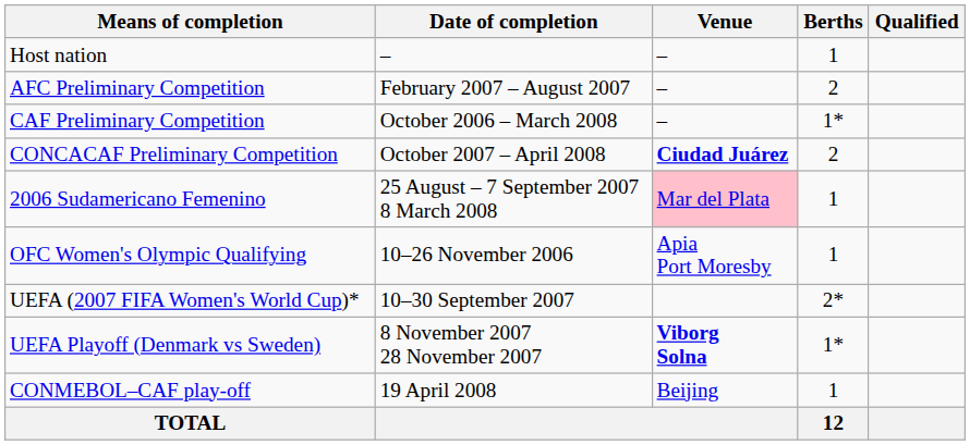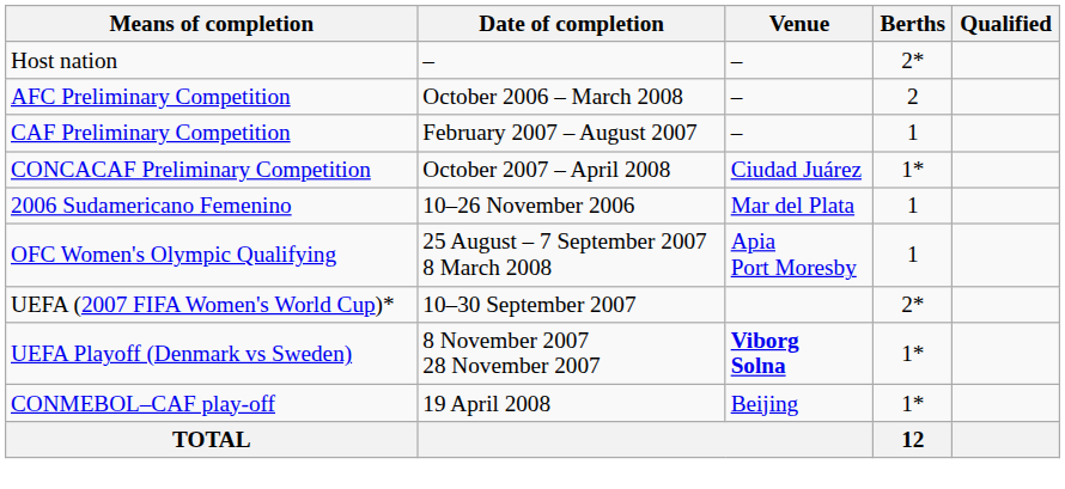Host nation | Berths: 1 -> 2*
AFC Preliminary Competition | Date of completion: February 2007 – August 2007 -> October 2006 – March 2008
CAF Preliminary Competition | Date of completion: October 2006 – March 2008 -> February 2007 – August 2007
CAF Preliminary Competition | Berths: 1* -> 1
CONCACAF Preliminary Competition | Venue: bold -> normal
CONCACAF Preliminary Competition | Berths: 2 -> 1*
2006 Sudamericano Femenino | Date of completion: 25 August – 7 September 2007 8 March 2008 -> 10–26 November 2006
2006 Sudamericano Femenino | Venue: pink background -> no background
OFC Women's Olympic Qualifying | Date of completion: 10–26 November 2006 -> 25 August – 7 September 2007 8 March 2008
CONMEBOL–CAF play-off | Berths: 1 -> 1*
